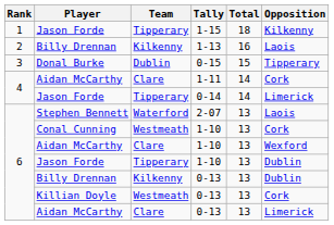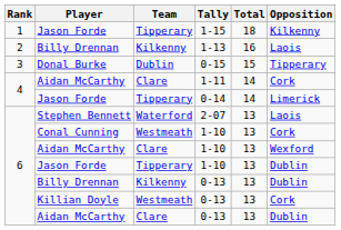Aidan McCarthy / 0-13 | Opposition: Limerick -> Dublin
